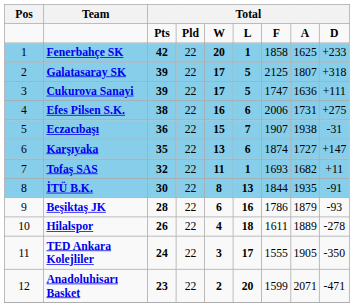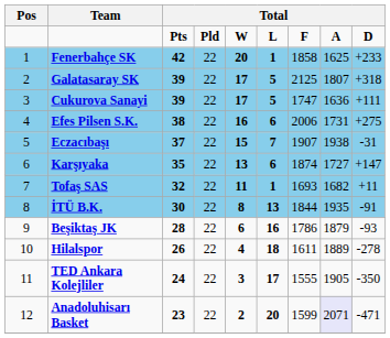Eczacıbaşı | column 3: 36 -> 37
Anadoluhisarı Basket | column 8: no background -> lavender background
